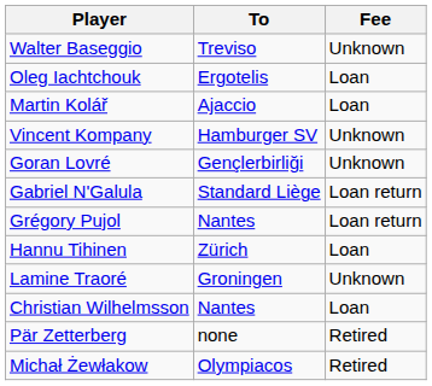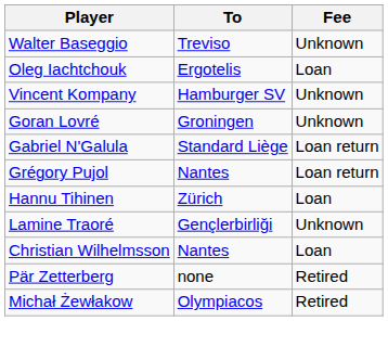- row: Martin Kolář | Ajaccio | Loan
Goran Lovré | To: Gençlerbirliği -> Groningen
Lamine Traoré | To: Groningen -> Gençlerbirliği
